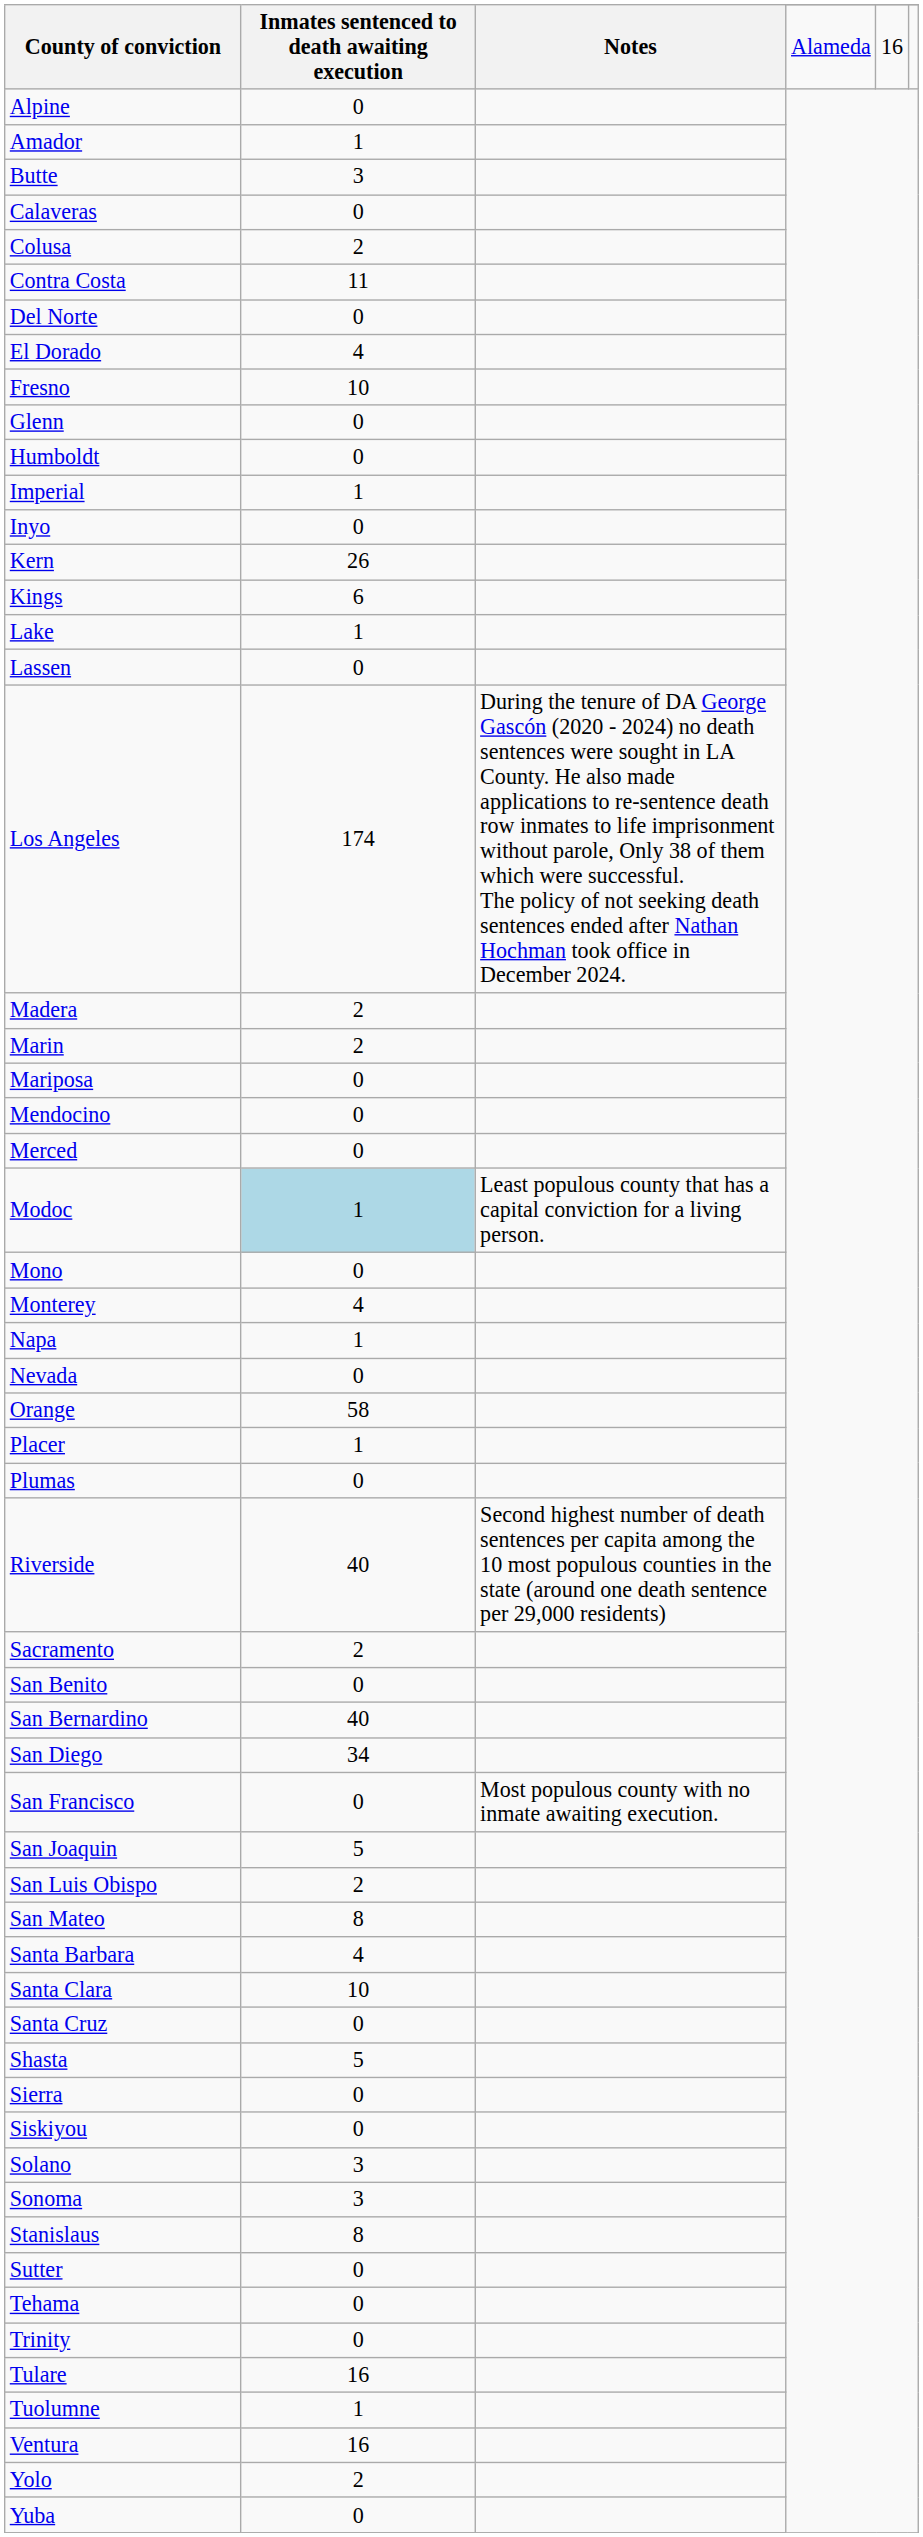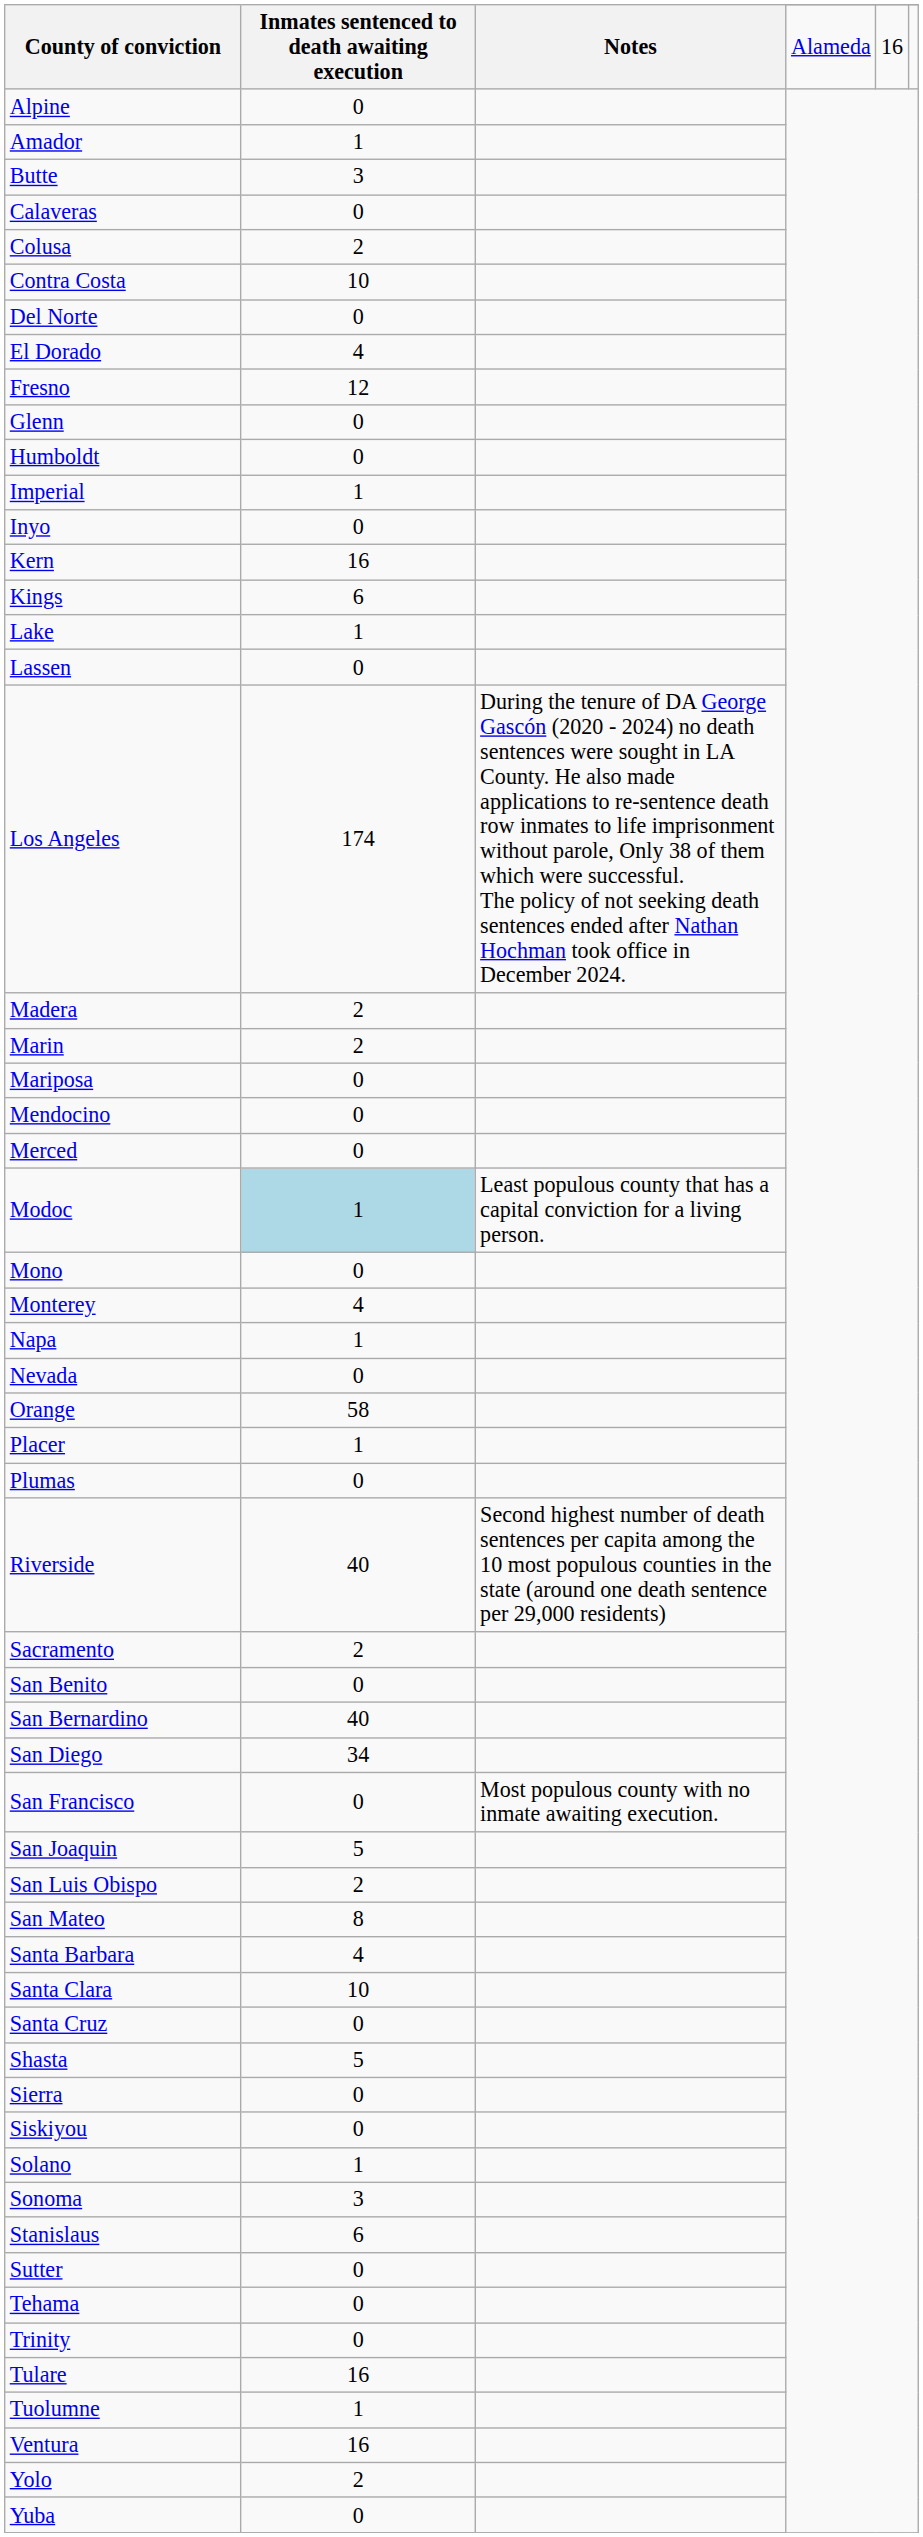Contra Costa | Inmates sentenced to death awaiting execution: 11 -> 10
Fresno | Inmates sentenced to death awaiting execution: 10 -> 12
Kern | Inmates sentenced to death awaiting execution: 26 -> 16
Solano | Inmates sentenced to death awaiting execution: 3 -> 1
Stanislaus | Inmates sentenced to death awaiting execution: 8 -> 6
